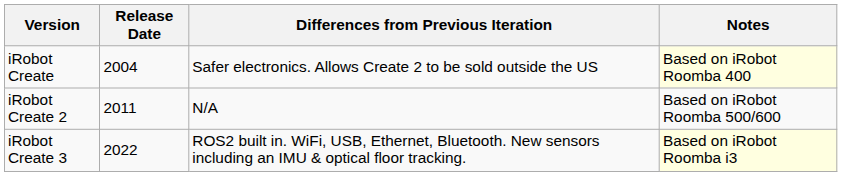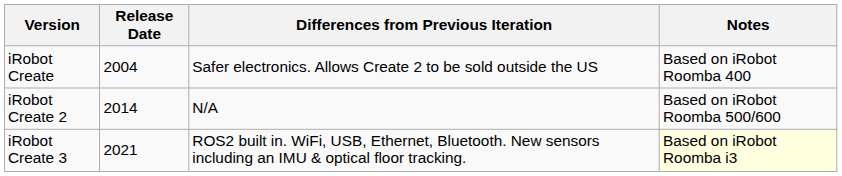iRobot Create | Notes: lightyellow background -> no background
iRobot Create 2 | Release Date: 2011 -> 2014
iRobot Create 3 | Release Date: 2022 -> 2021
